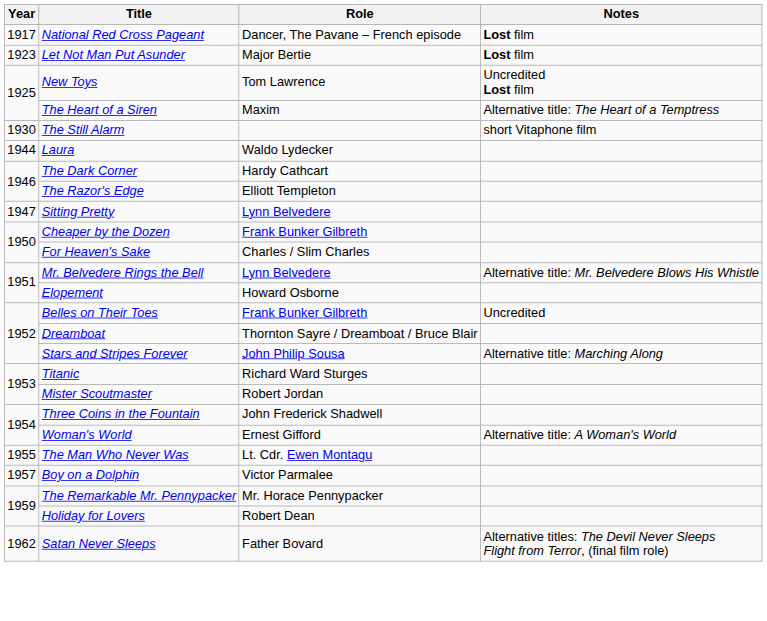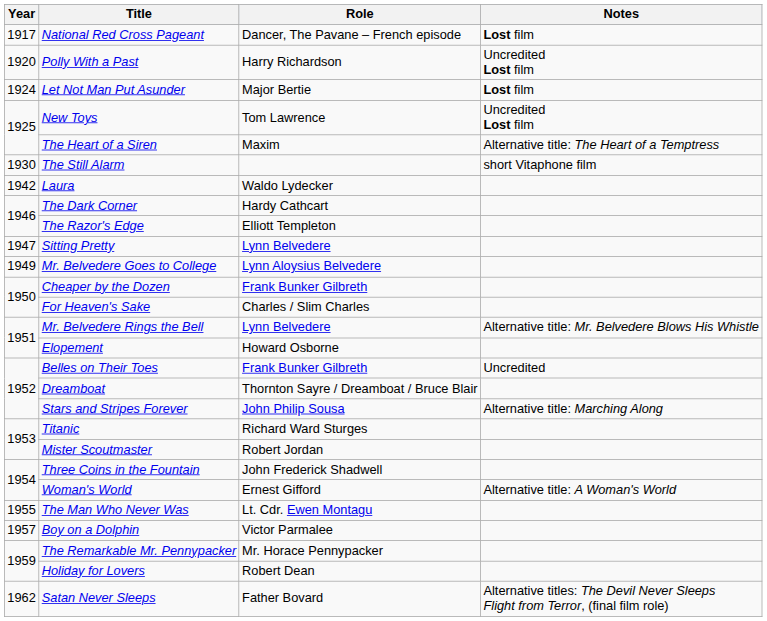+ row: 1920 | Polly With a Past | Harry Richardson | Uncredited Lost film
Let Not Man Put Asunder | Year: 1923 -> 1924
Laura | Year: 1944 -> 1942
+ row: 1949 | Mr. Belvedere Goes to College | Lynn Aloysius Belvedere
